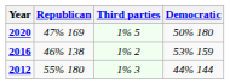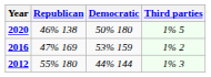columns swapped: Democratic <-> Third parties
2020 | Republican: 47% 169 -> 46% 138
2016 | Republican: 46% 138 -> 47% 169
